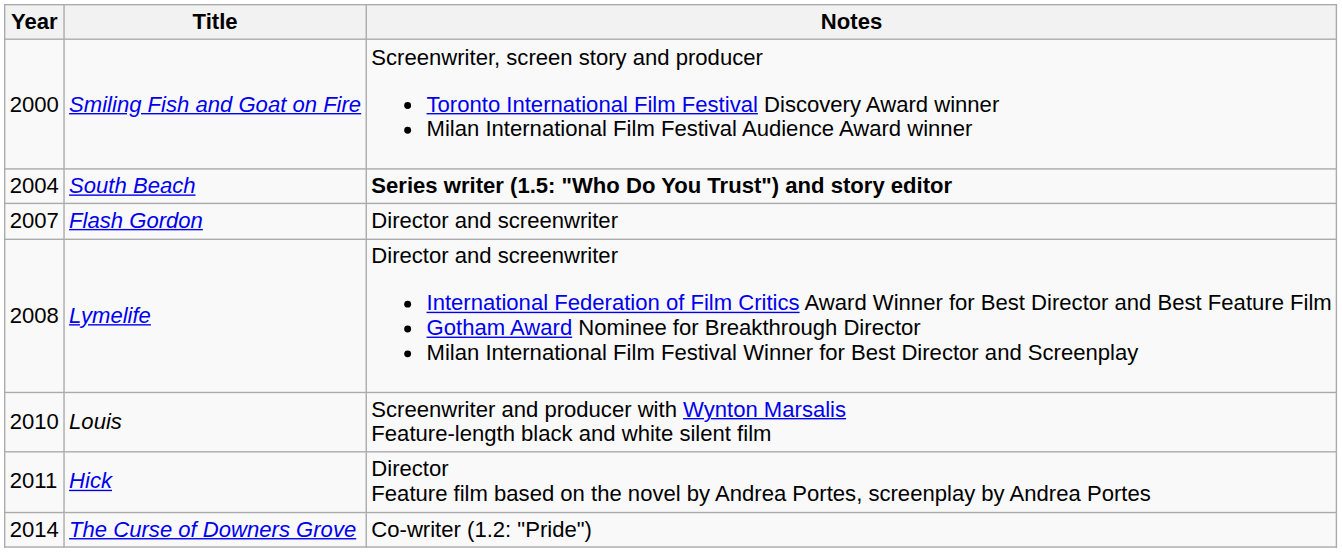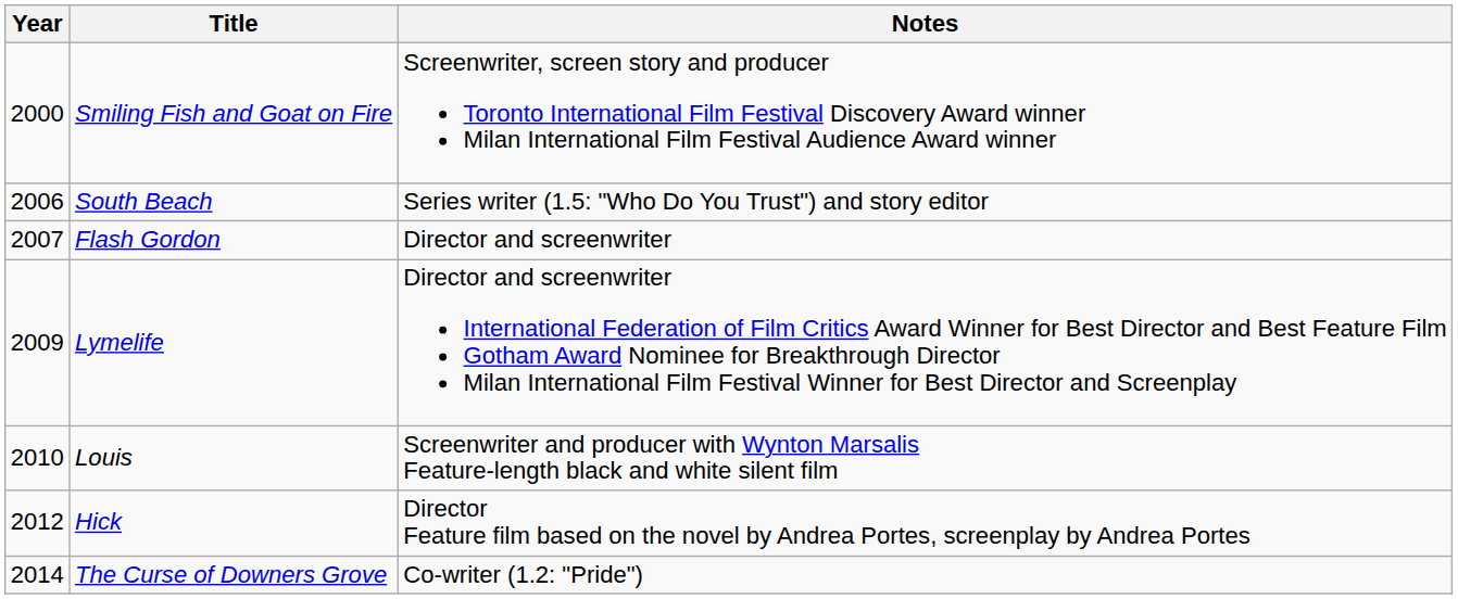South Beach | Year: 2004 -> 2006
South Beach | Notes: bold -> normal
Lymelife | Year: 2008 -> 2009
Hick | Year: 2011 -> 2012
